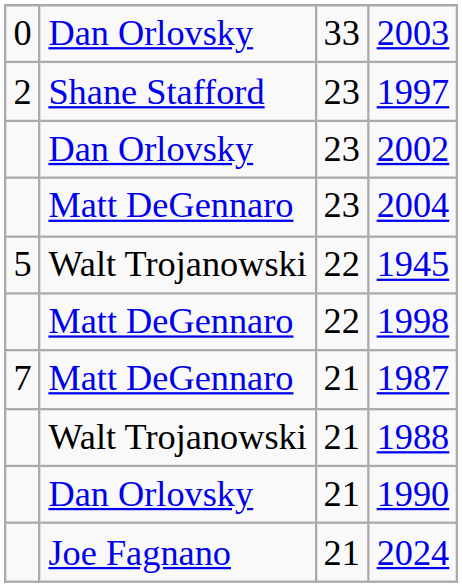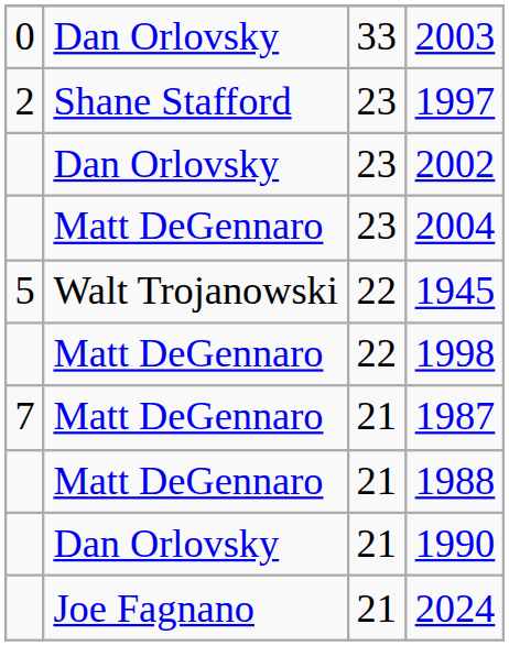1988 | column 2: Walt Trojanowski -> Matt DeGennaro
